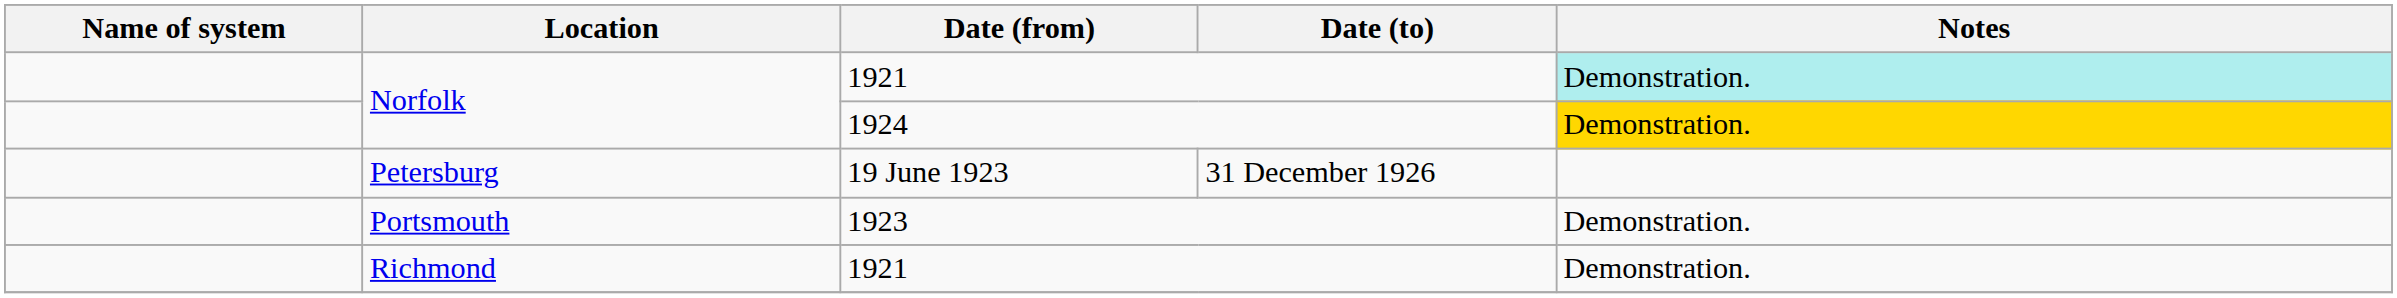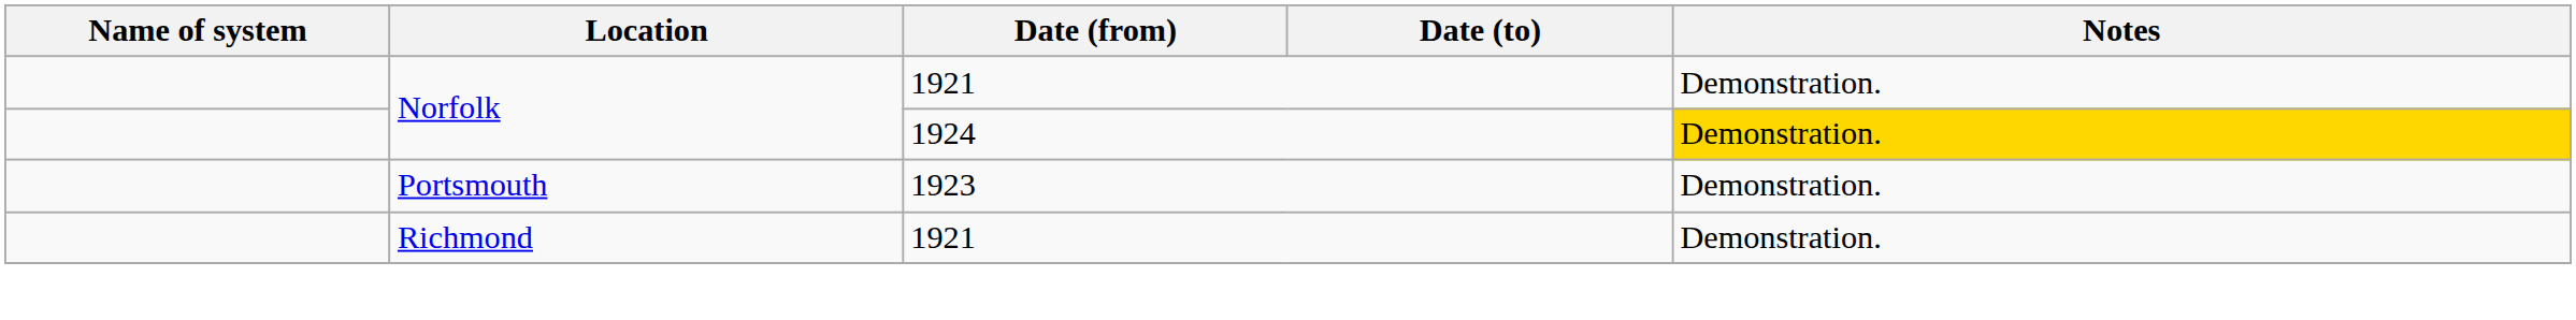Norfolk / 1921 | Notes: paleturquoise background -> no background
- row: Petersburg | 19 June 1923 | 31 December 1926
